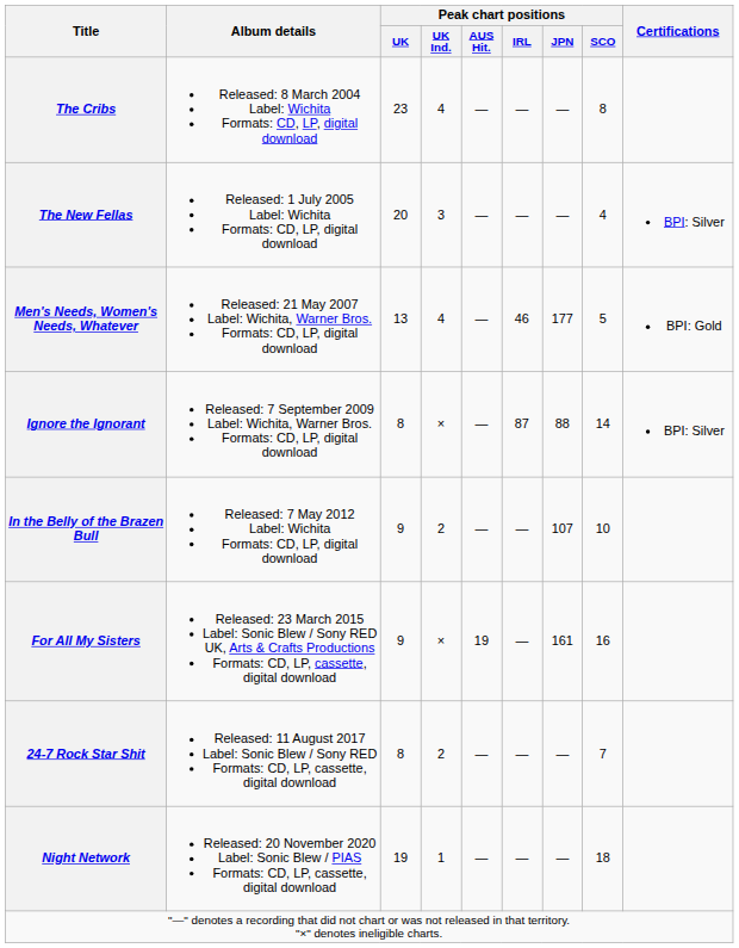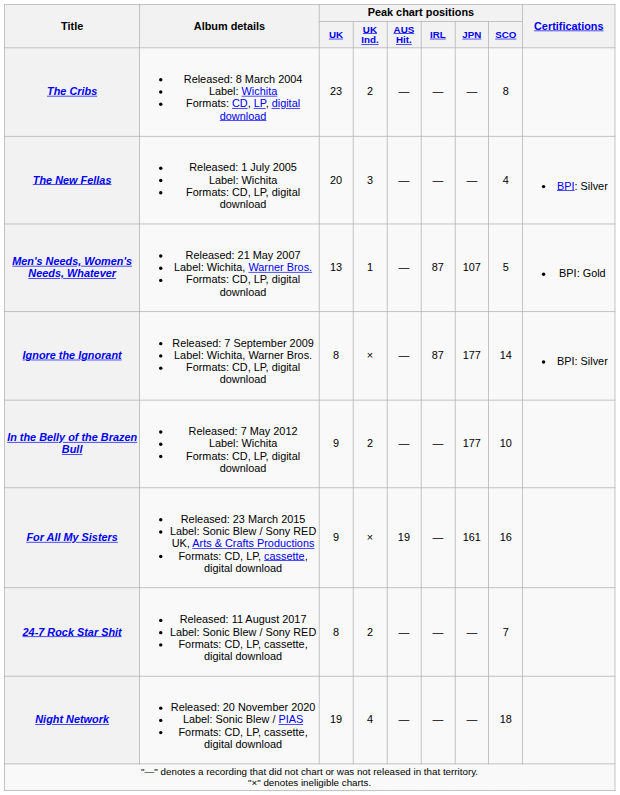The Cribs | Peak chart positions / UK Ind.: 4 -> 2
Men's Needs, Women's Needs, Whatever | Peak chart positions / UK Ind.: 4 -> 1
Men's Needs, Women's Needs, Whatever | Peak chart positions / IRL: 46 -> 87
Men's Needs, Women's Needs, Whatever | Peak chart positions / JPN: 177 -> 107
Ignore the Ignorant | Peak chart positions / JPN: 88 -> 177
In the Belly of the Brazen Bull | Peak chart positions / JPN: 107 -> 177
Night Network | Peak chart positions / UK Ind.: 1 -> 4
